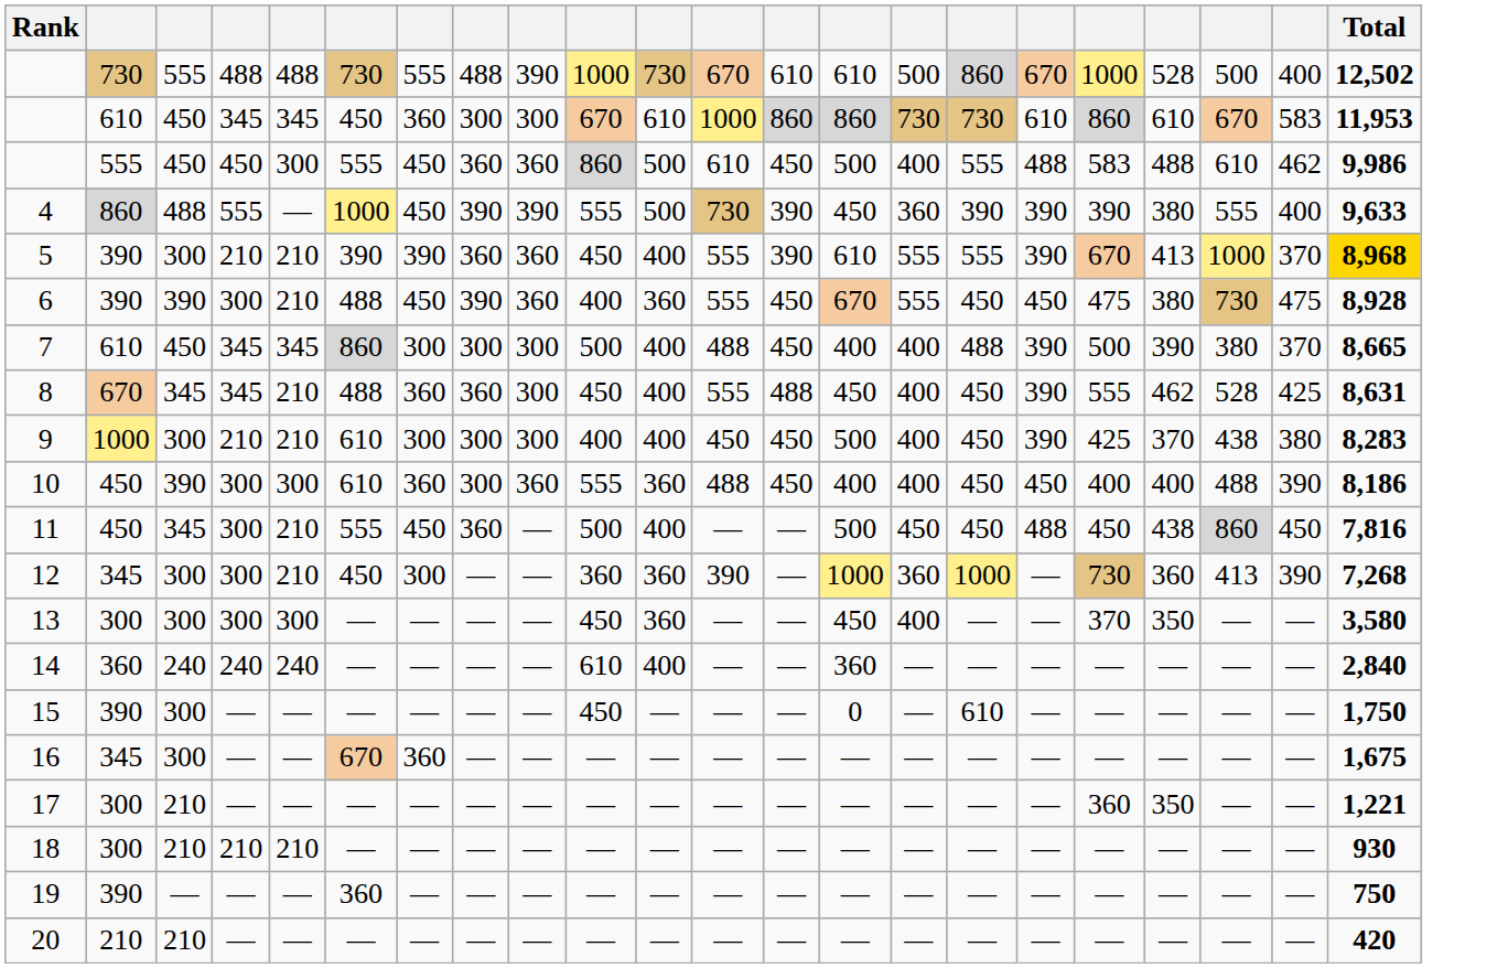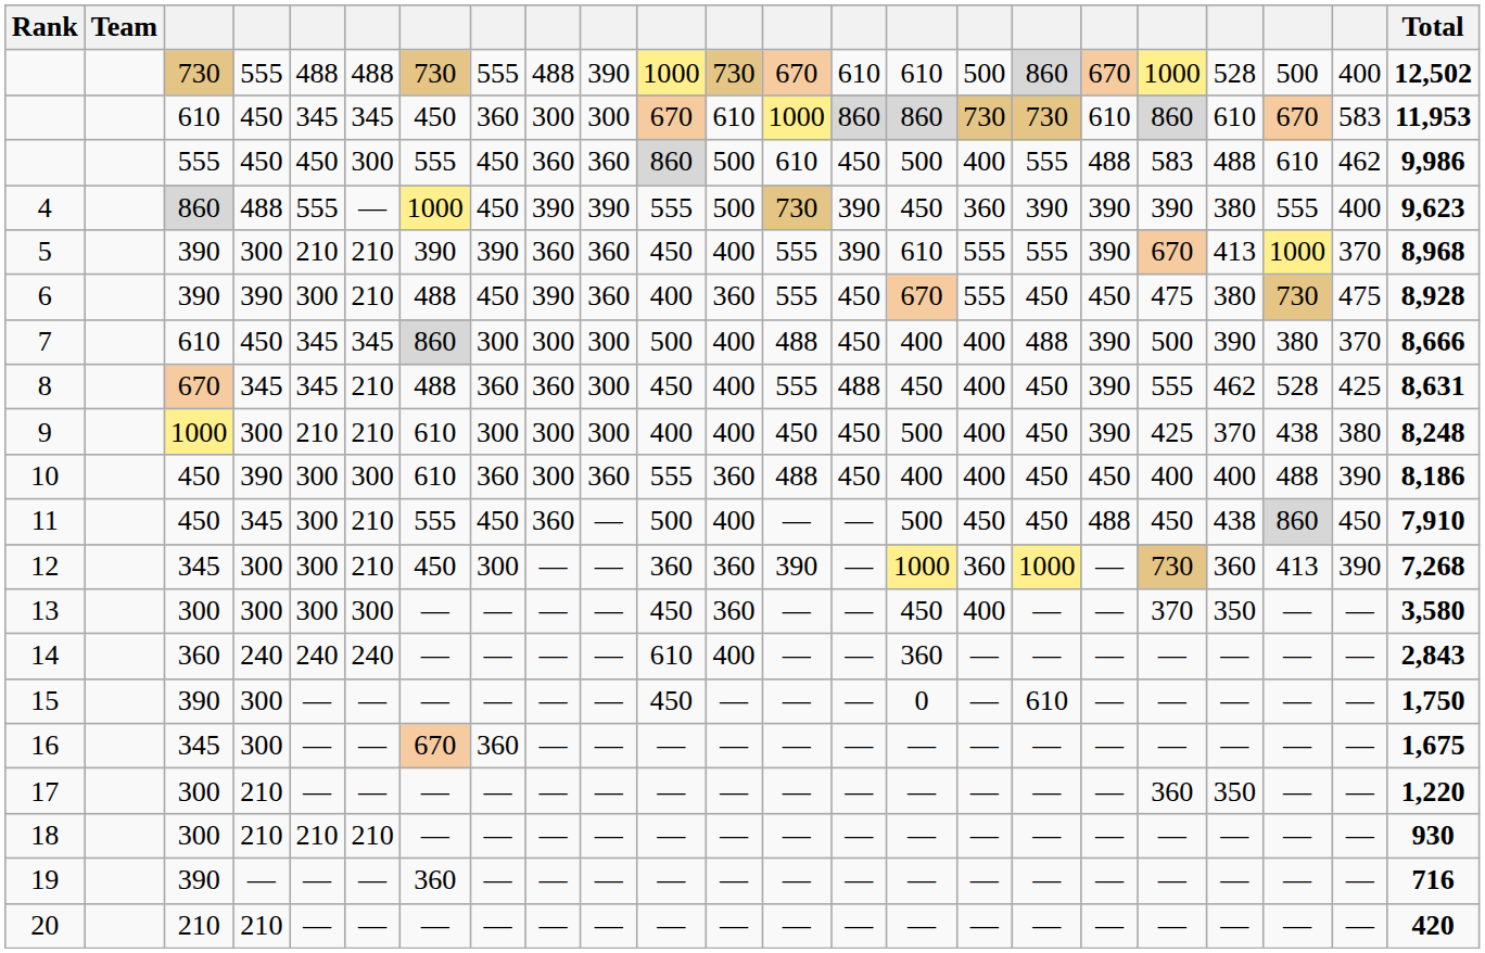+ column: Team
4 | Total: 9,633 -> 9,623
5 | Total: gold background -> no background
7 | Total: 8,665 -> 8,666
9 | Total: 8,283 -> 8,248
11 | Total: 7,816 -> 7,910
14 | Total: 2,840 -> 2,843
17 | Total: 1,221 -> 1,220
19 | Total: 750 -> 716
